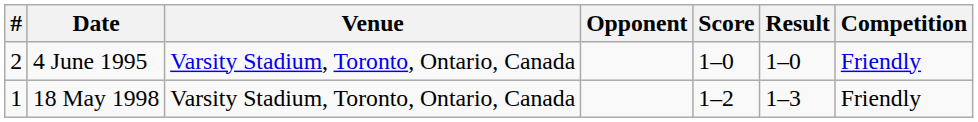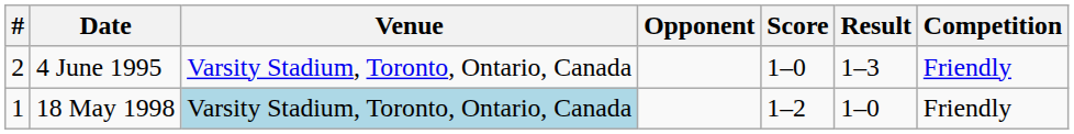4 June 1995 | Result: 1–0 -> 1–3
18 May 1998 | Venue: no background -> lightblue background
18 May 1998 | Result: 1–3 -> 1–0
